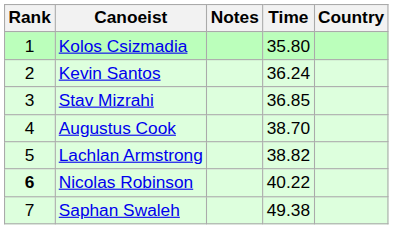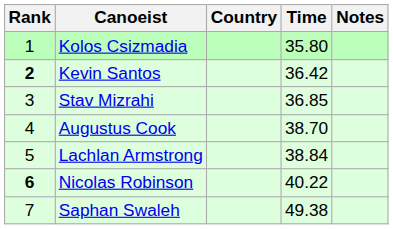columns swapped: Country <-> Notes
Kevin Santos | Rank: normal -> bold
Kevin Santos | Time: 36.24 -> 36.42
Lachlan Armstrong | Time: 38.82 -> 38.84
